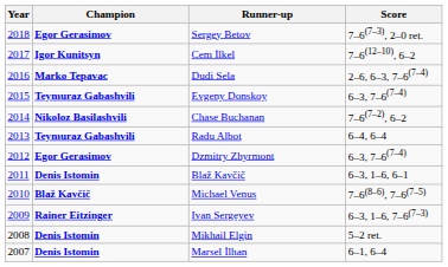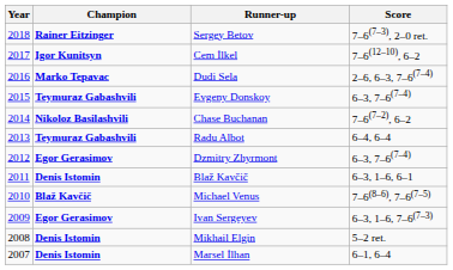Sergey Betov | Champion: Egor Gerasimov -> Rainer Eitzinger
Ivan Sergeyev | Champion: Rainer Eitzinger -> Egor Gerasimov
